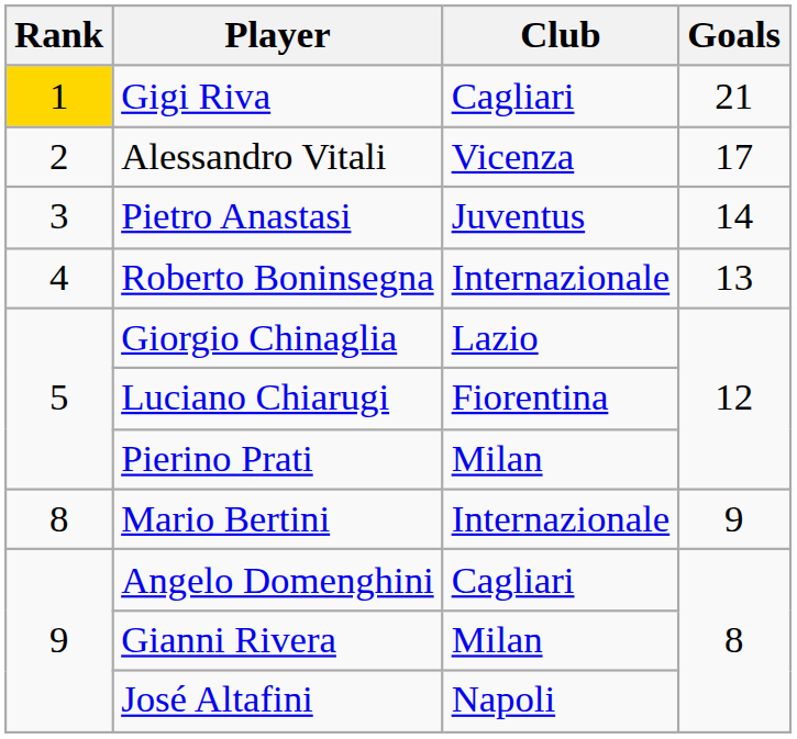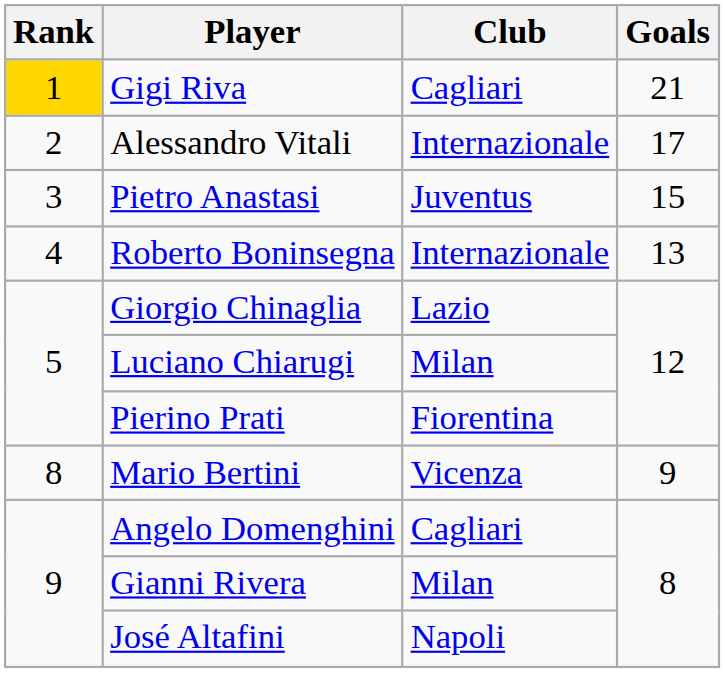Alessandro Vitali | Club: Vicenza -> Internazionale
Pietro Anastasi | Goals: 14 -> 15
Luciano Chiarugi | Club: Fiorentina -> Milan
Pierino Prati | Club: Milan -> Fiorentina
Mario Bertini | Club: Internazionale -> Vicenza
